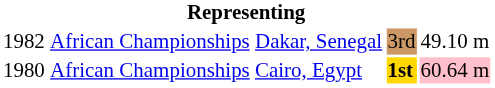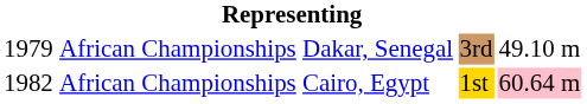Dakar, Senegal | column 1: 1982 -> 1979
Cairo, Egypt | column 1: 1980 -> 1982
Cairo, Egypt | column 4: bold -> normal
